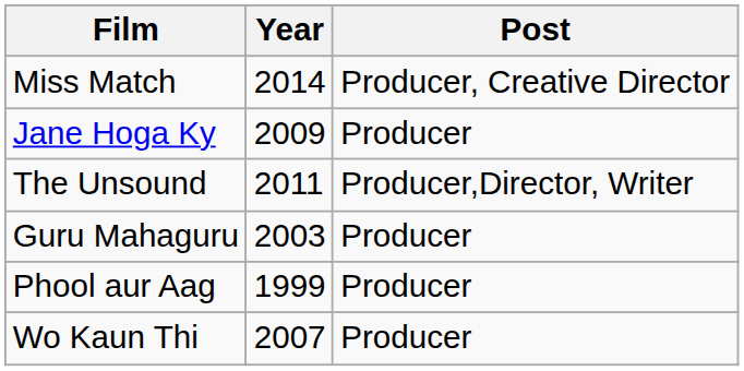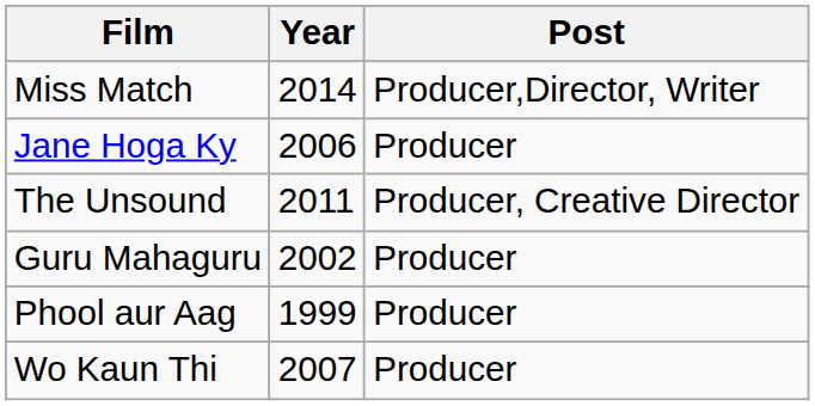Miss Match | Post: Producer, Creative Director -> Producer,Director, Writer
Jane Hoga Ky | Year: 2009 -> 2006
The Unsound | Post: Producer,Director, Writer -> Producer, Creative Director
Guru Mahaguru | Year: 2003 -> 2002
